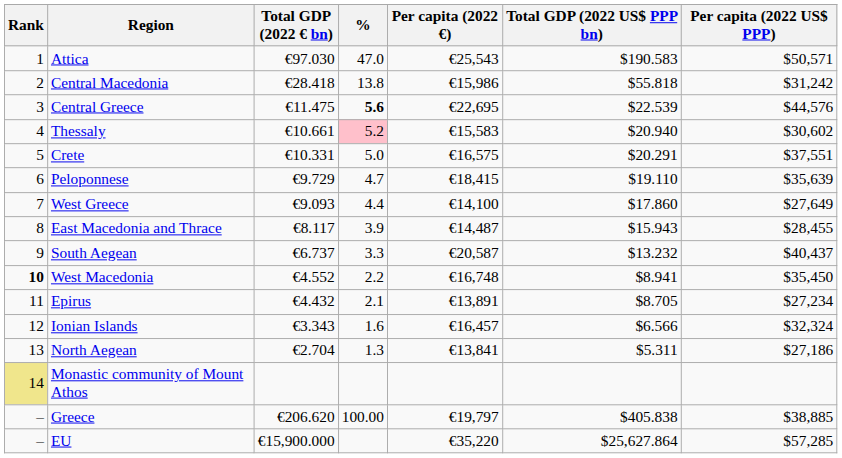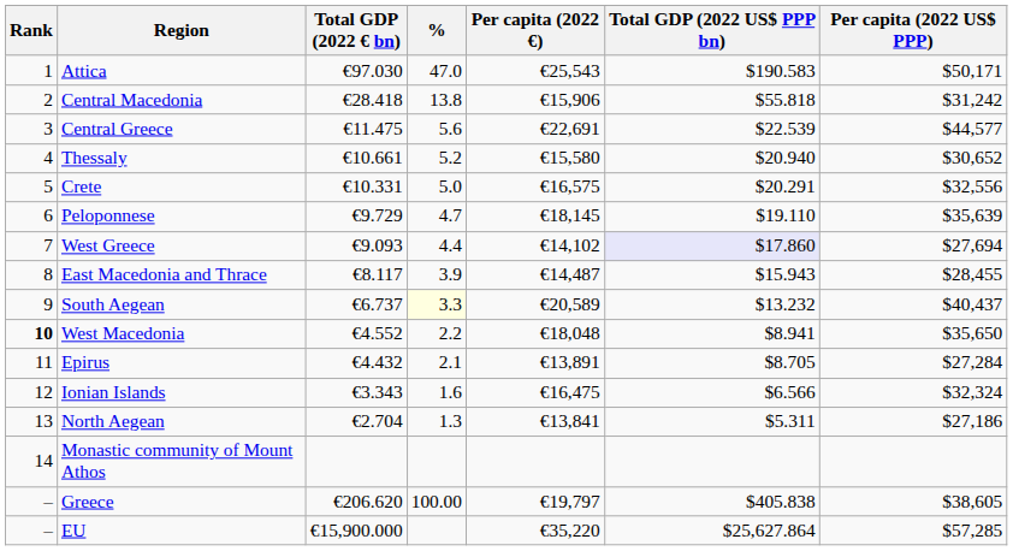Attica | Per capita (2022 US$ PPP): $50,571 -> $50,171
Central Macedonia | Per capita (2022 €): €15,986 -> €15,906
Central Greece | %: bold -> normal
Central Greece | Per capita (2022 €): €22,695 -> €22,691
Central Greece | Per capita (2022 US$ PPP): $44,576 -> $44,577
Thessaly | %: pink background -> no background
Thessaly | Per capita (2022 €): €15,583 -> €15,580
Thessaly | Per capita (2022 US$ PPP): $30,602 -> $30,652
Crete | Per capita (2022 US$ PPP): $37,551 -> $32,556
Peloponnese | Per capita (2022 €): €18,415 -> €18,145
West Greece | Per capita (2022 €): €14,100 -> €14,102
West Greece | Total GDP (2022 US$ PPP bn): no background -> lavender background
West Greece | Per capita (2022 US$ PPP): $27,649 -> $27,694
South Aegean | %: no background -> lightyellow background
South Aegean | Per capita (2022 €): €20,587 -> €20,589
West Macedonia | Per capita (2022 €): €16,748 -> €18,048
West Macedonia | Per capita (2022 US$ PPP): $35,450 -> $35,650
Epirus | Per capita (2022 US$ PPP): $27,234 -> $27,284
Ionian Islands | Per capita (2022 €): €16,457 -> €16,475
Monastic community of Mount Athos | Rank: khaki background -> no background
Greece | Per capita (2022 US$ PPP): $38,885 -> $38,605
